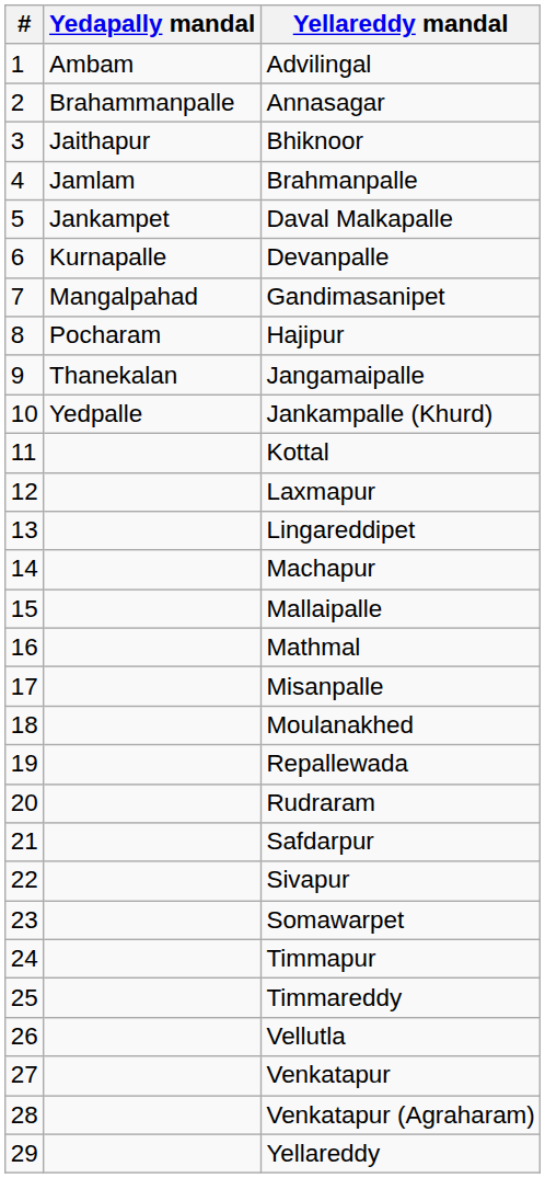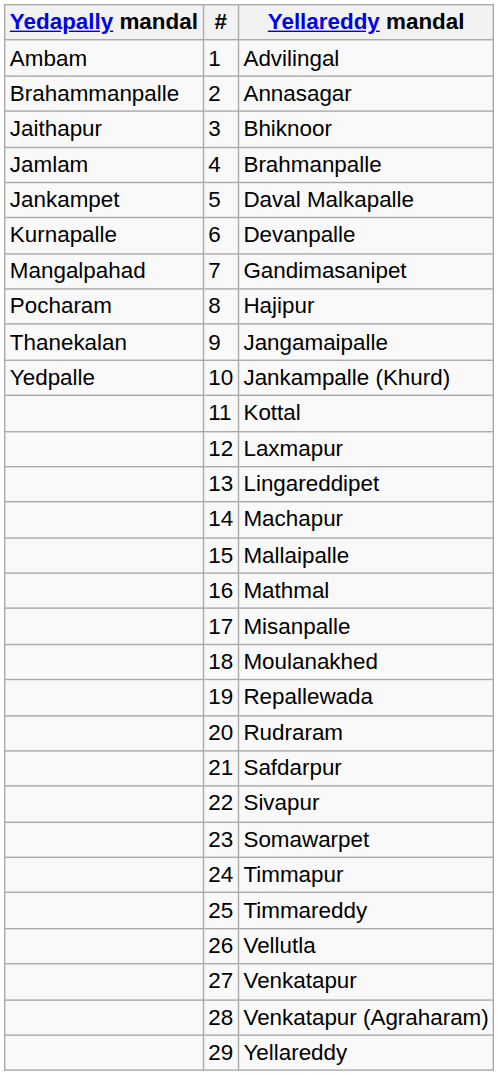columns swapped: # <-> Yedapally mandal
